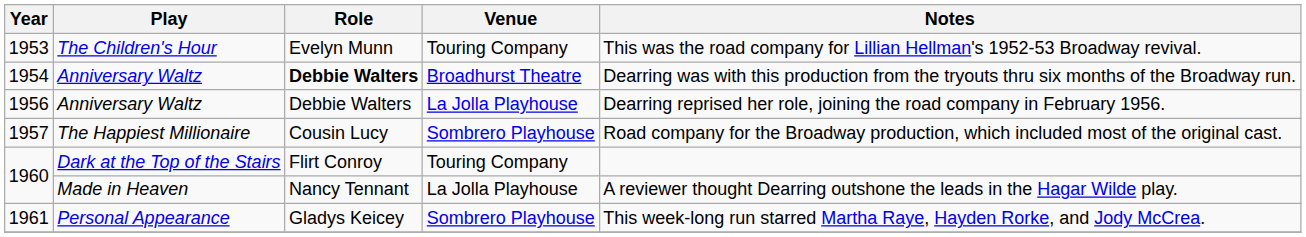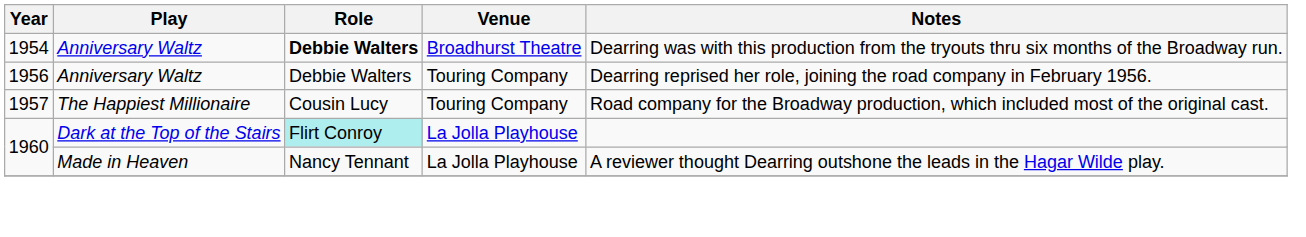- row: 1953 | The Children's Hour | Evelyn Munn | Touring Company | This was the road company for Lillian Hellman's 1952-53 Broadway revival.
1956 | Venue: La Jolla Playhouse -> Touring Company
1957 | Venue: Sombrero Playhouse -> Touring Company
1960 / Dark at the Top of the Stairs | Role: no background -> paleturquoise background
1960 / Dark at the Top of the Stairs | Venue: Touring Company -> La Jolla Playhouse
- row: 1961 | Personal Appearance | Gladys Keicey | Sombrero Playhouse | This week-long run starred Martha Raye, Hayden Rorke, and Jody McCrea.
